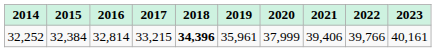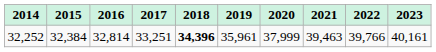32,252 | 2017: 33,215 -> 33,251
32,252 | 2021: 39,406 -> 39,463
